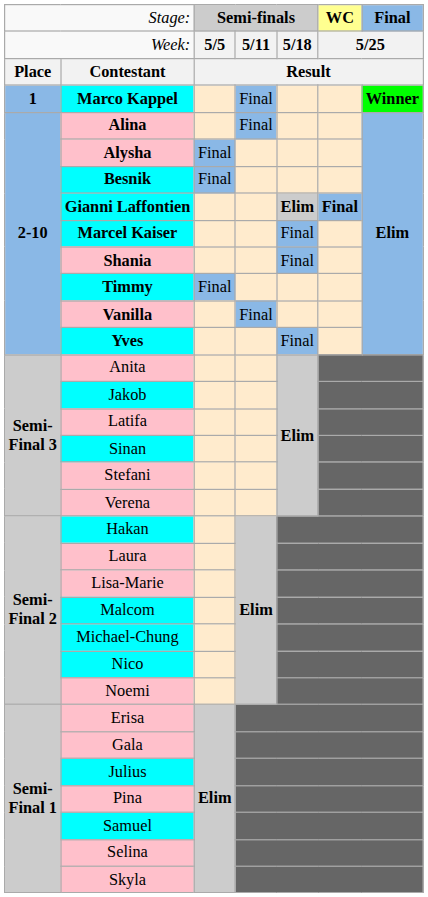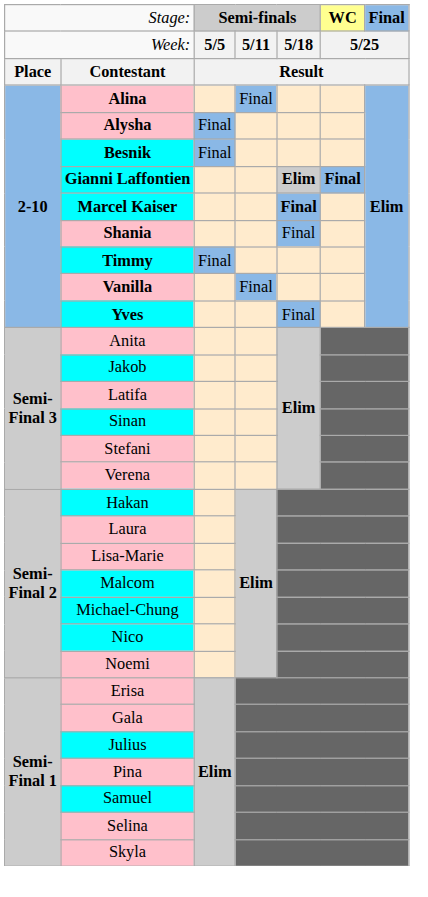- row: 1 | Marco Kappel | Final | Winner
Marcel Kaiser | column 5: normal -> bold
